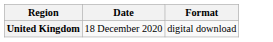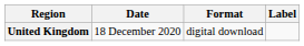+ column: Label
